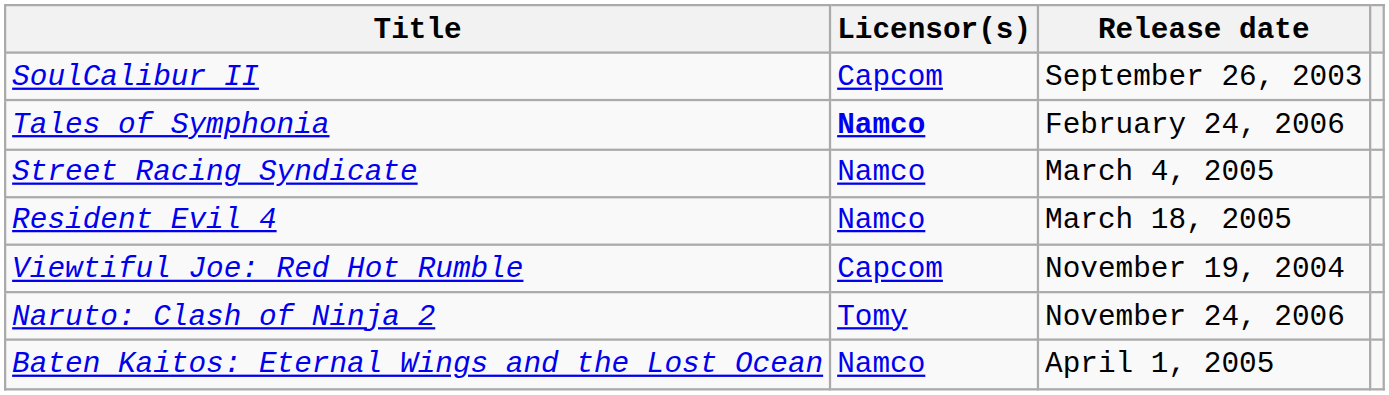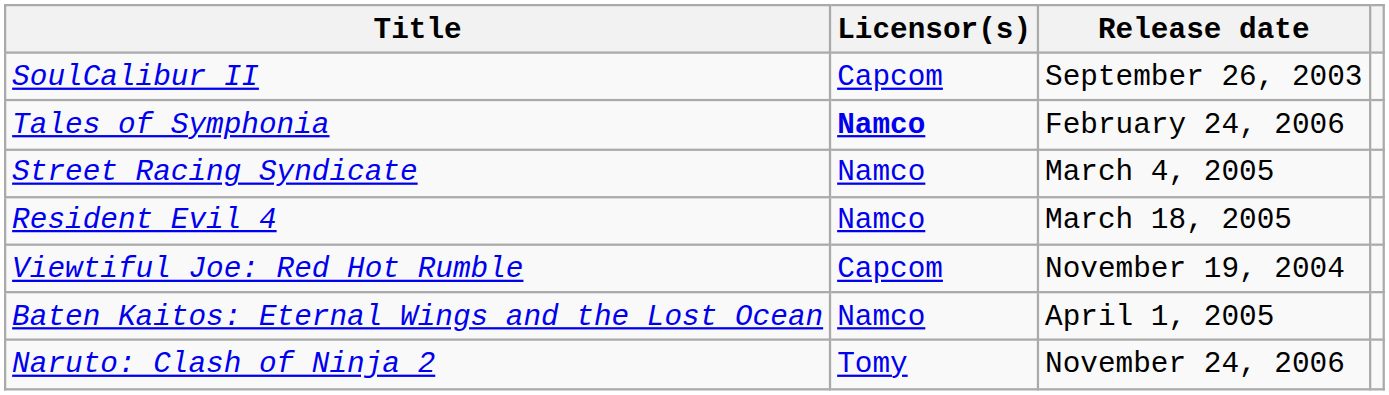rows swapped: Baten Kaitos: Eternal Wings and the Lost Ocean <-> Naruto: Clash of Ninja 2
